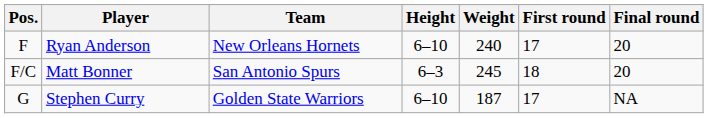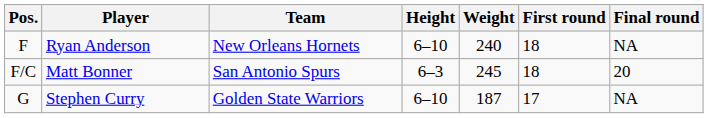Ryan Anderson | First round: 17 -> 18
Ryan Anderson | Final round: 20 -> NA
